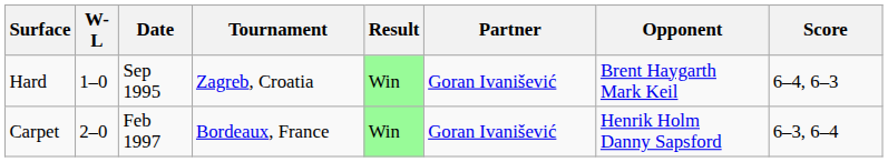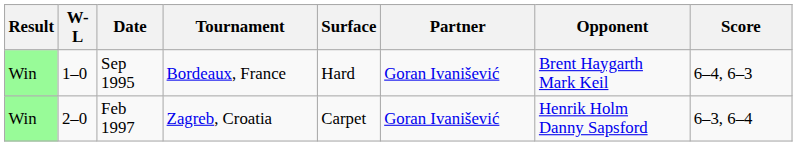columns swapped: Result <-> Surface
Sep 1995 | Tournament: Zagreb, Croatia -> Bordeaux, France
Feb 1997 | Tournament: Bordeaux, France -> Zagreb, Croatia
